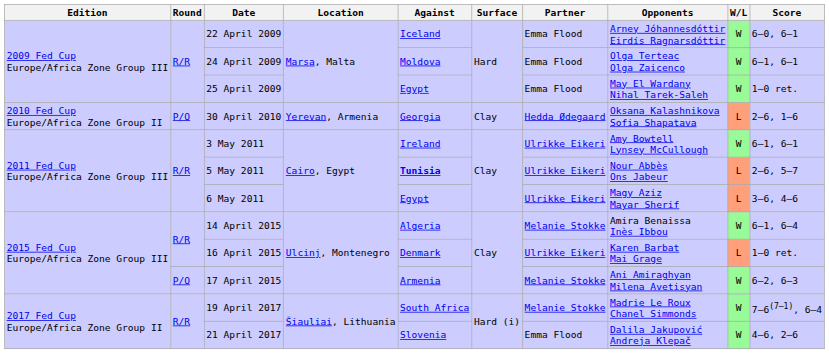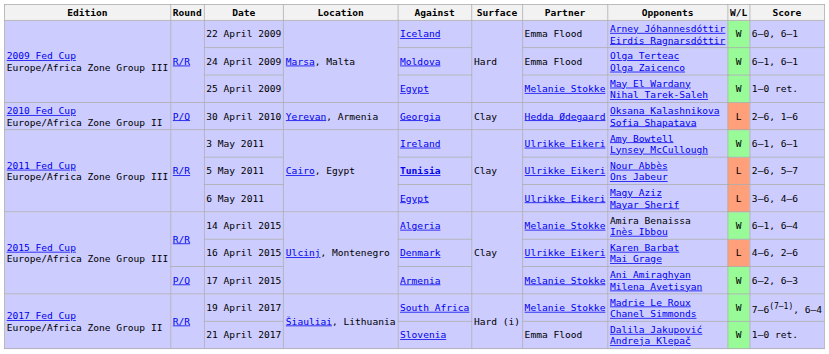25 April 2009 | Partner: Emma Flood -> Melanie Stokke
16 April 2015 | Score: 1–0 ret. -> 4–6, 2–6
21 April 2017 | Score: 4–6, 2–6 -> 1–0 ret.
